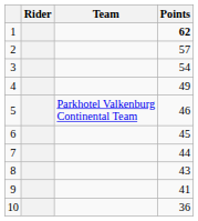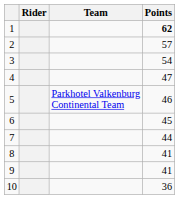4 | Points: 49 -> 47
8 | Points: 43 -> 41
